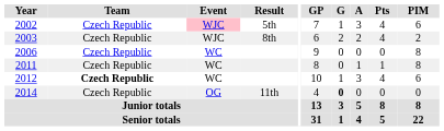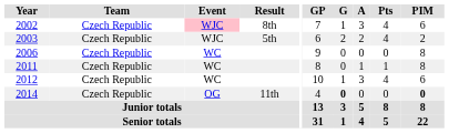2002 | Result: 5th -> 8th
2003 | Result: 8th -> 5th
2012 | Team: bold -> normal
2014 | PIM: normal -> bold
